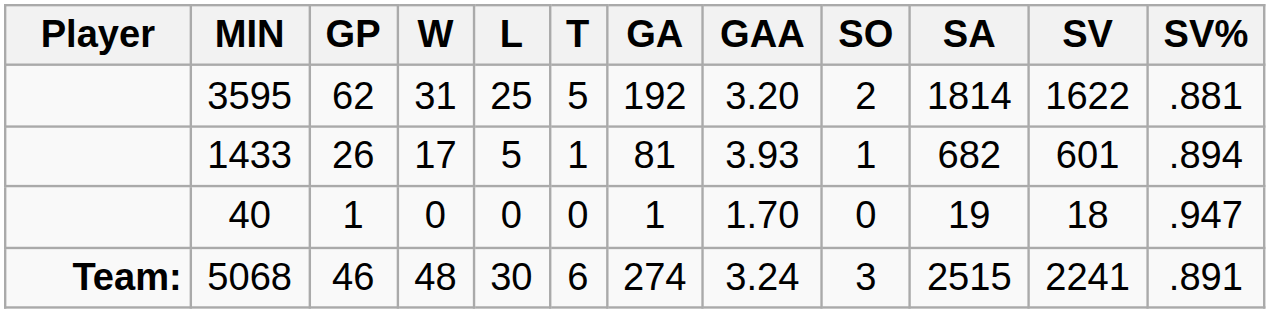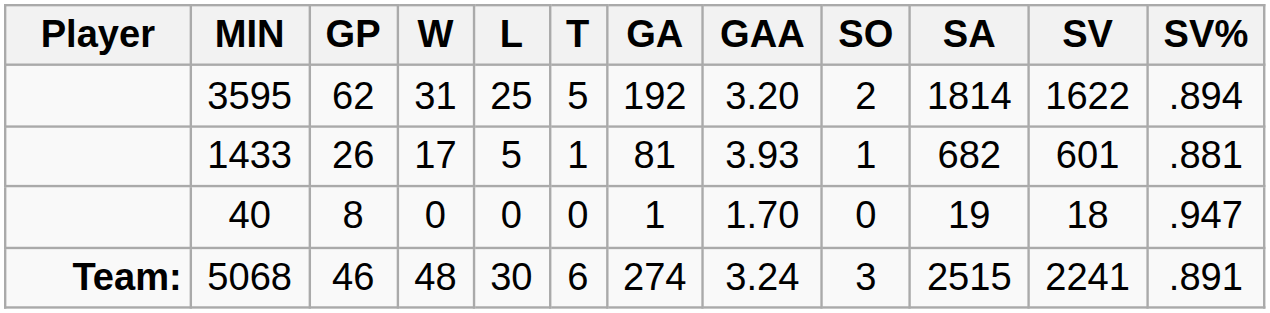3595 | SV%: .881 -> .894
1433 | SV%: .894 -> .881
40 | GP: 1 -> 8
